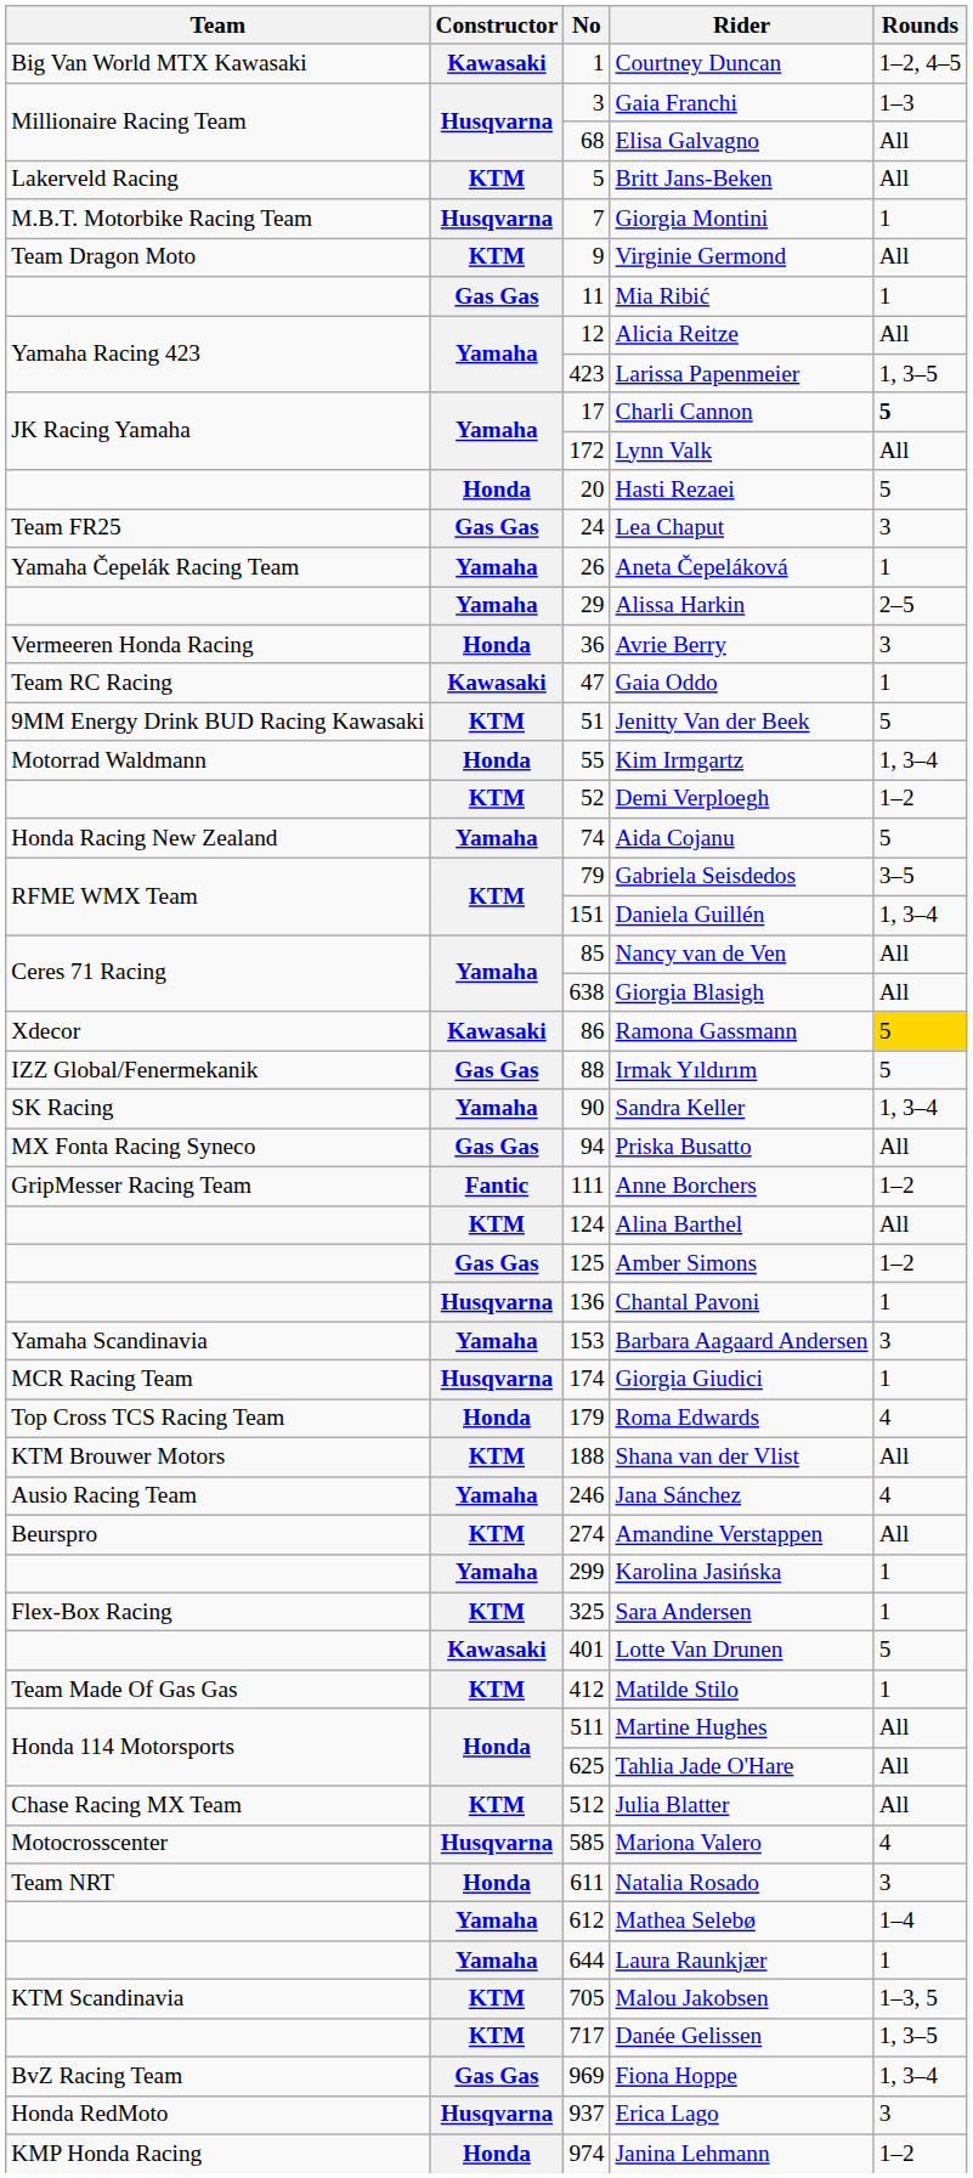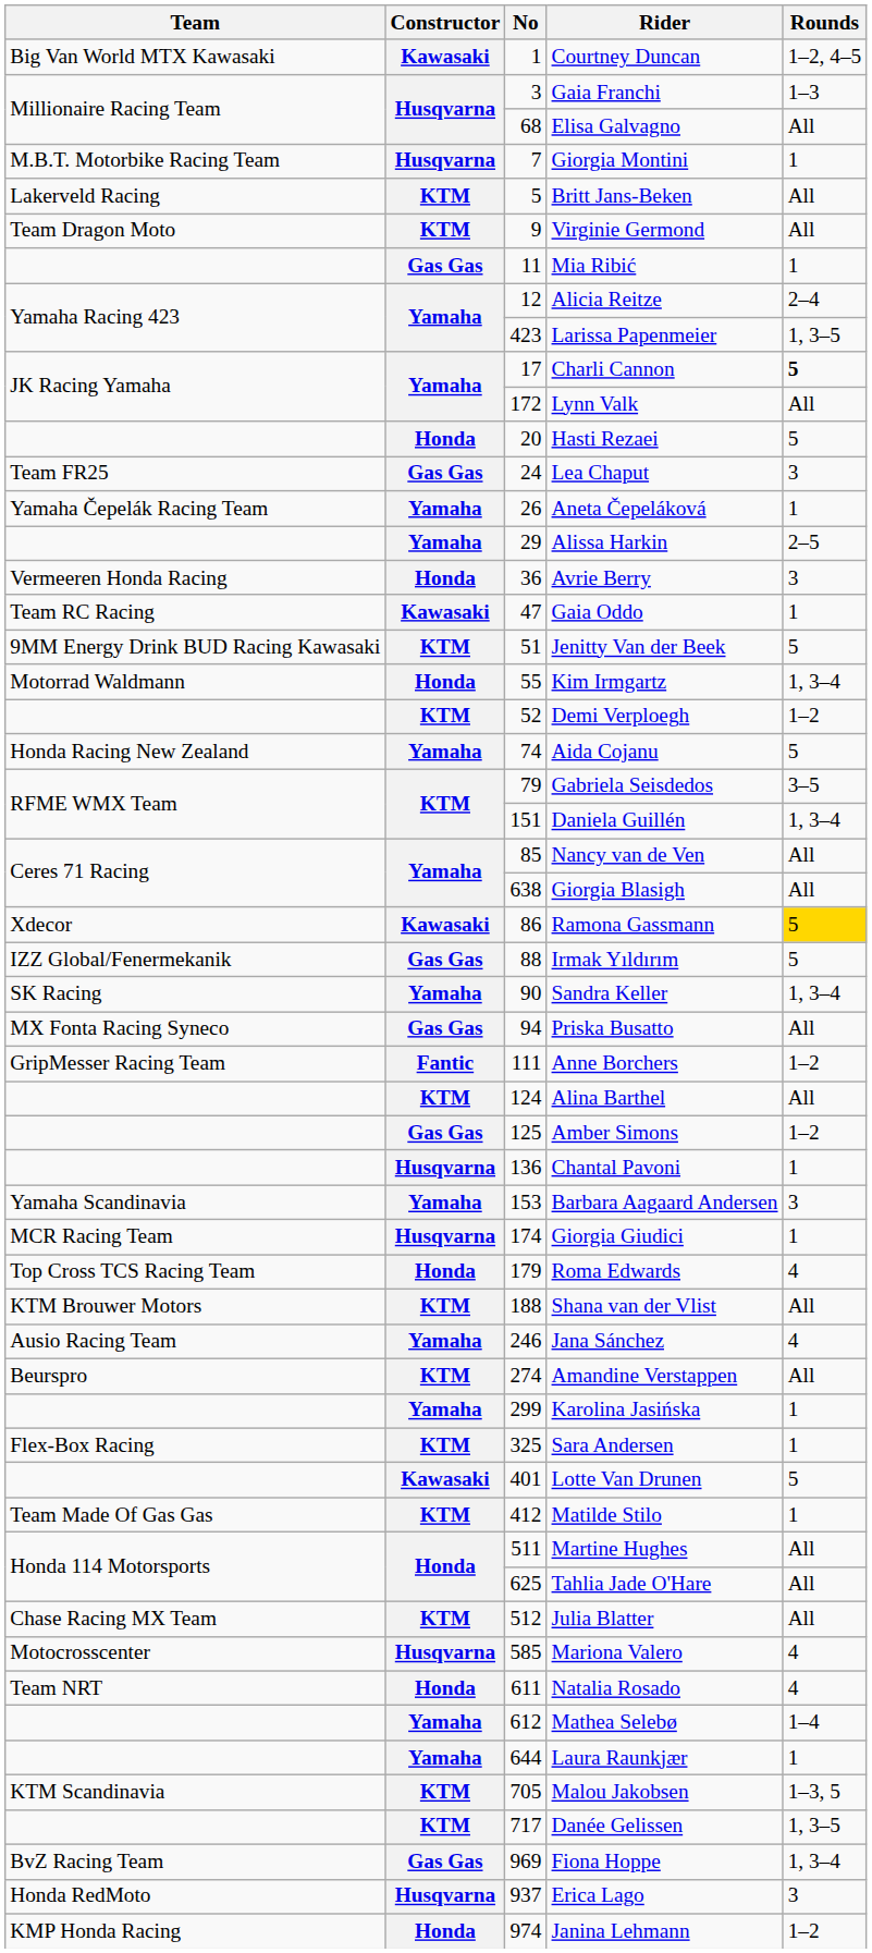rows swapped: Britt Jans-Beken <-> Giorgia Montini
Alicia Reitze | Rounds: All -> 2–4
Natalia Rosado | Rounds: 3 -> 4
